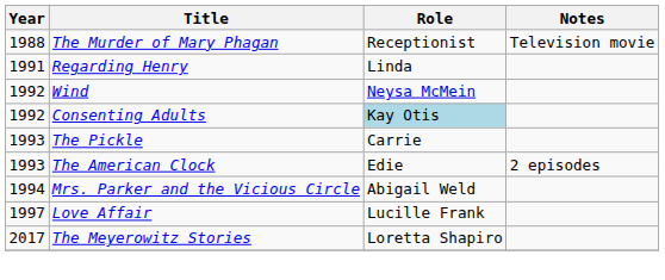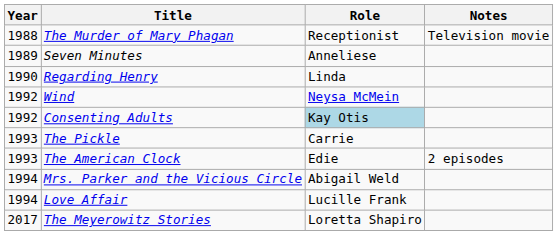+ row: 1989 | Seven Minutes | Anneliese
Regarding Henry | Year: 1991 -> 1990
Love Affair | Year: 1997 -> 1994
